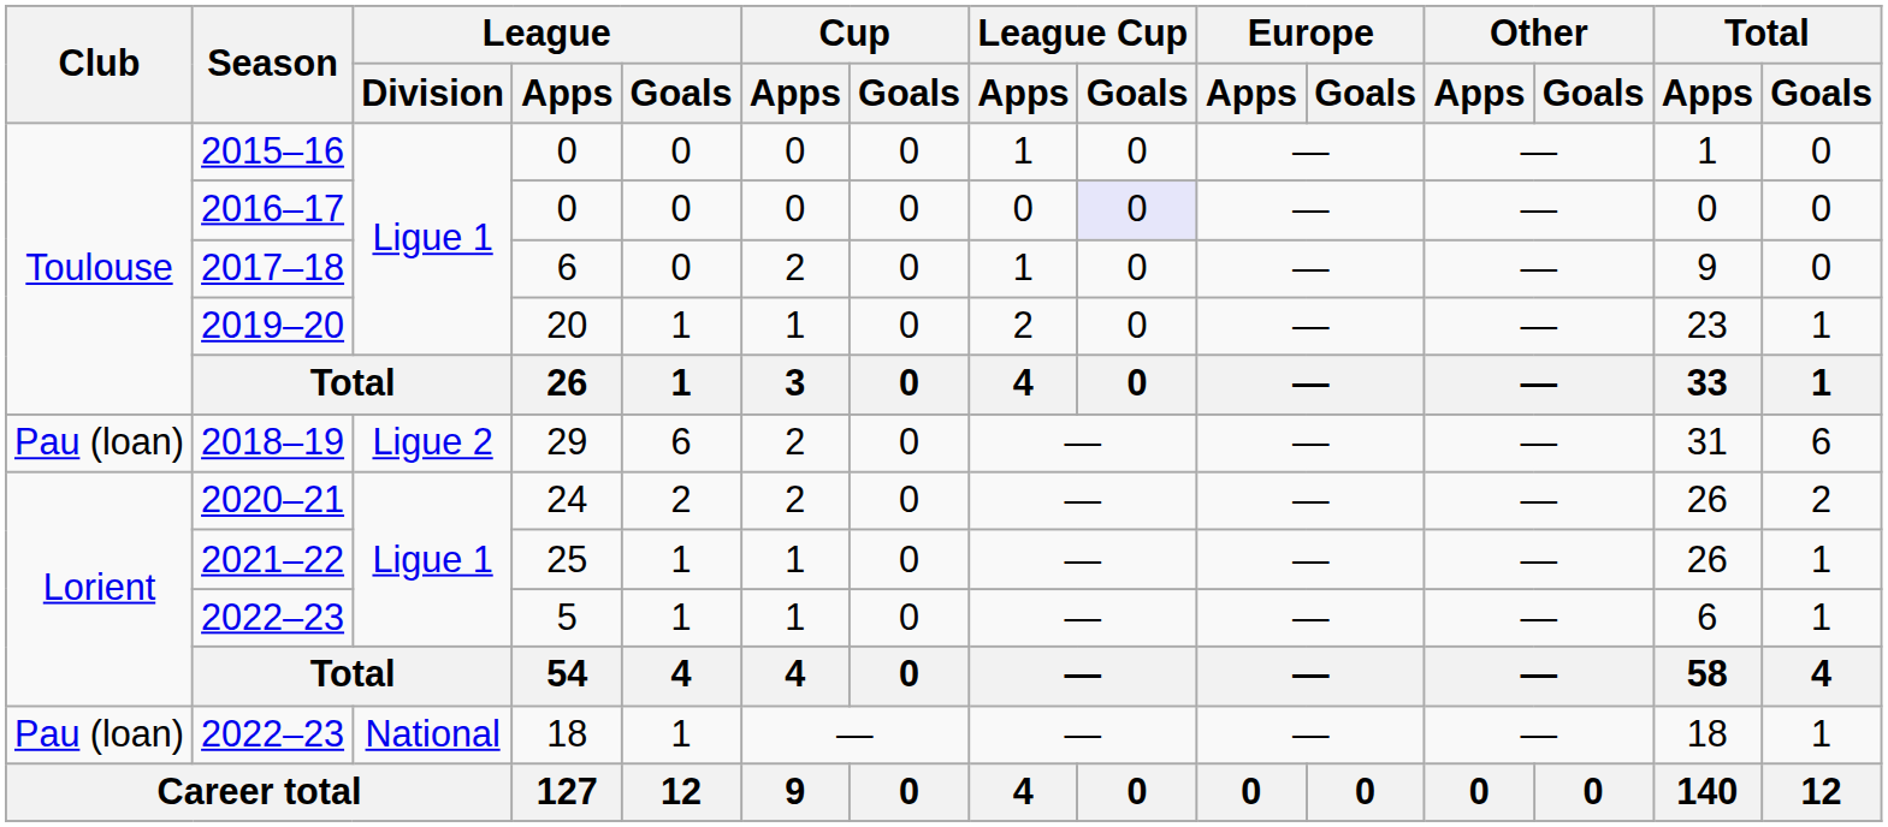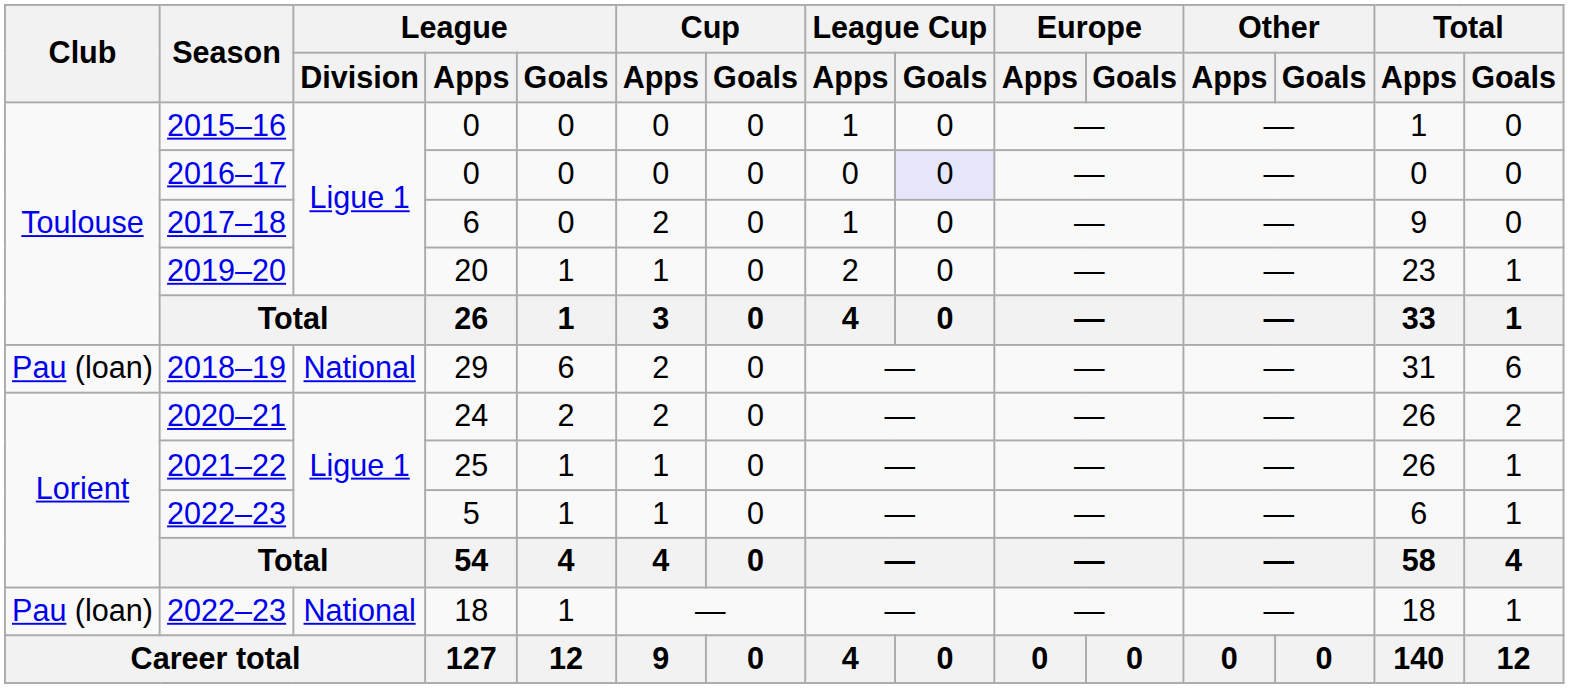2018–19 | League / Division: Ligue 2 -> National
